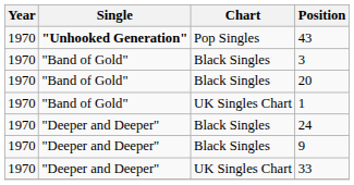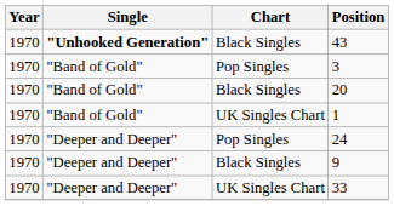43 | Chart: Pop Singles -> Black Singles
3 | Chart: Black Singles -> Pop Singles
24 | Chart: Black Singles -> Pop Singles
